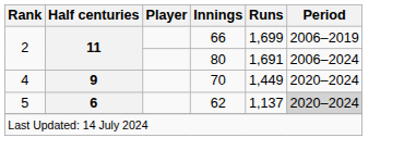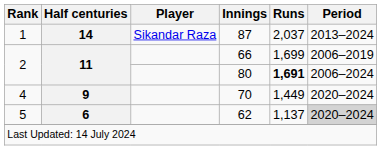+ row: 1 | 14 | Sikandar Raza | 87 | 2,037 | 2013–2024
80 | Runs: normal -> bold
